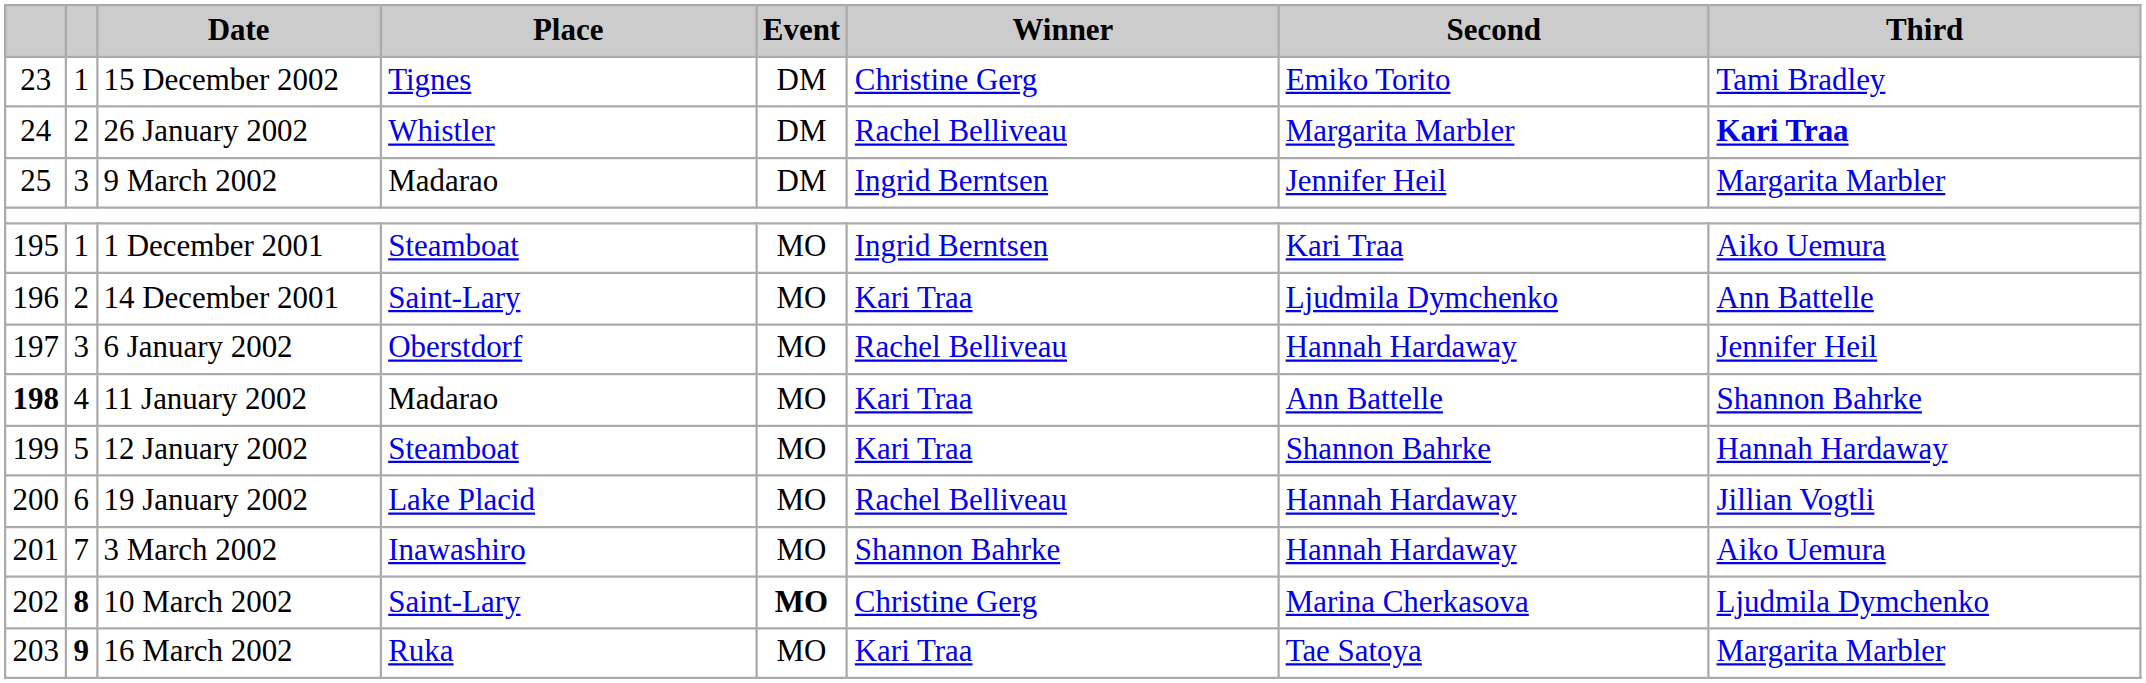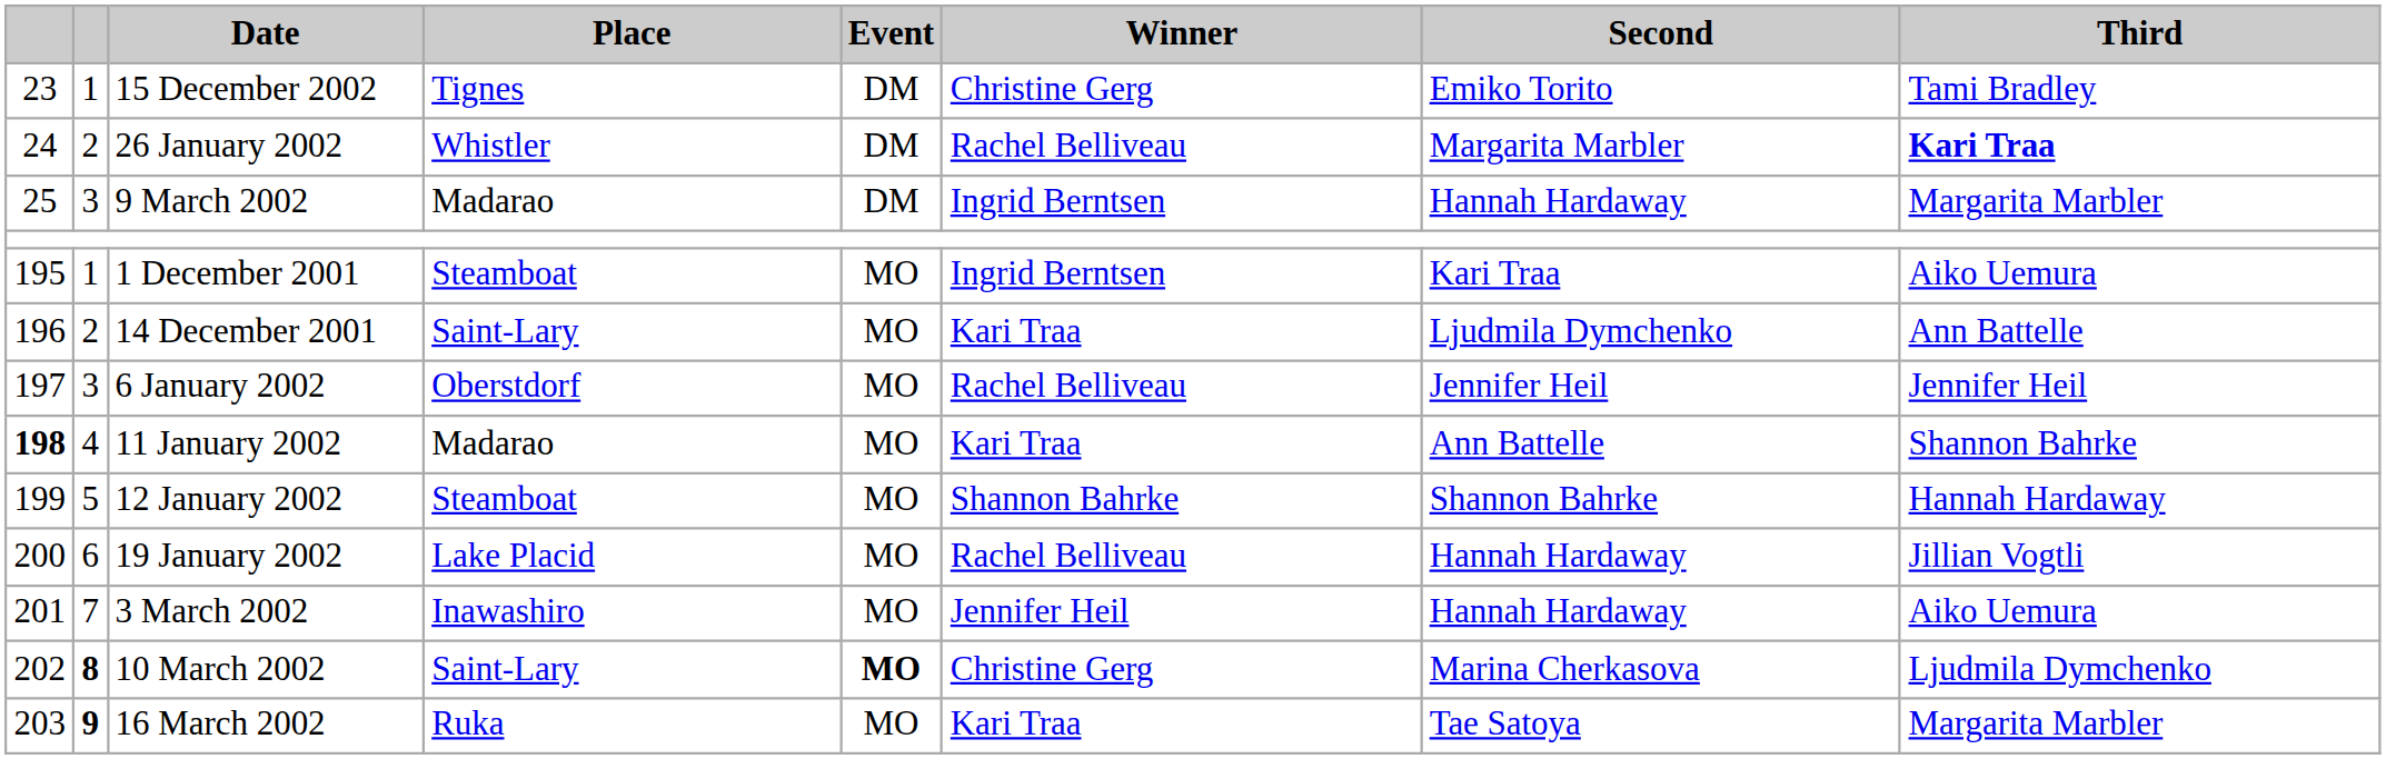9 March 2002 | Second: Jennifer Heil -> Hannah Hardaway
6 January 2002 | Second: Hannah Hardaway -> Jennifer Heil
12 January 2002 | Winner: Kari Traa -> Shannon Bahrke
3 March 2002 | Winner: Shannon Bahrke -> Jennifer Heil
